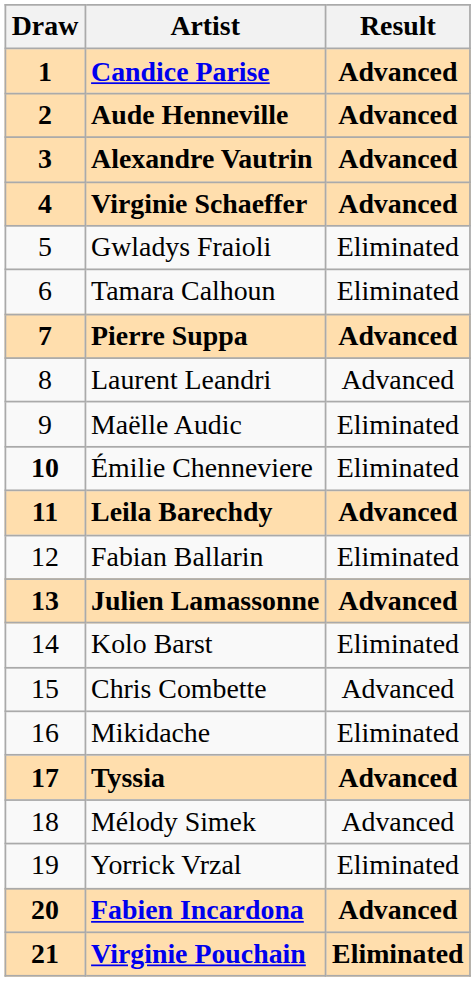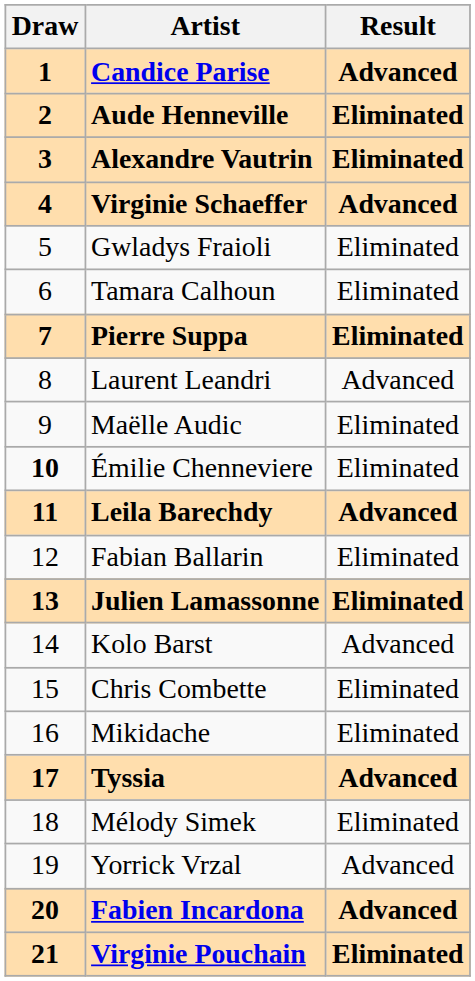Aude Henneville | Result: Advanced -> Eliminated
Alexandre Vautrin | Result: Advanced -> Eliminated
Pierre Suppa | Result: Advanced -> Eliminated
Julien Lamassonne | Result: Advanced -> Eliminated
Kolo Barst | Result: Eliminated -> Advanced
Chris Combette | Result: Advanced -> Eliminated
Mélody Simek | Result: Advanced -> Eliminated
Yorrick Vrzal | Result: Eliminated -> Advanced
